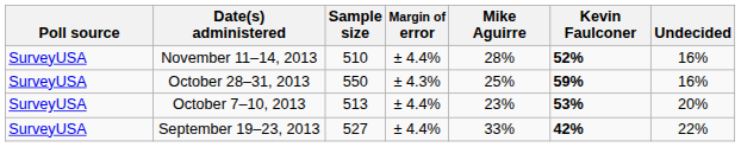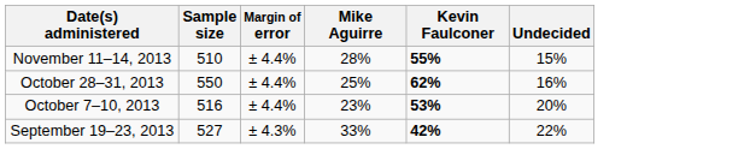- column: Poll source | SurveyUSA | SurveyUSA | SurveyUSA | SurveyUSA
November 11–14, 2013 | Kevin Faulconer: 52% -> 55%
November 11–14, 2013 | Undecided: 16% -> 15%
October 28–31, 2013 | Margin of error: ± 4.3% -> ± 4.4%
October 28–31, 2013 | Kevin Faulconer: 59% -> 62%
October 7–10, 2013 | Sample size: 513 -> 516
September 19–23, 2013 | Margin of error: ± 4.4% -> ± 4.3%
